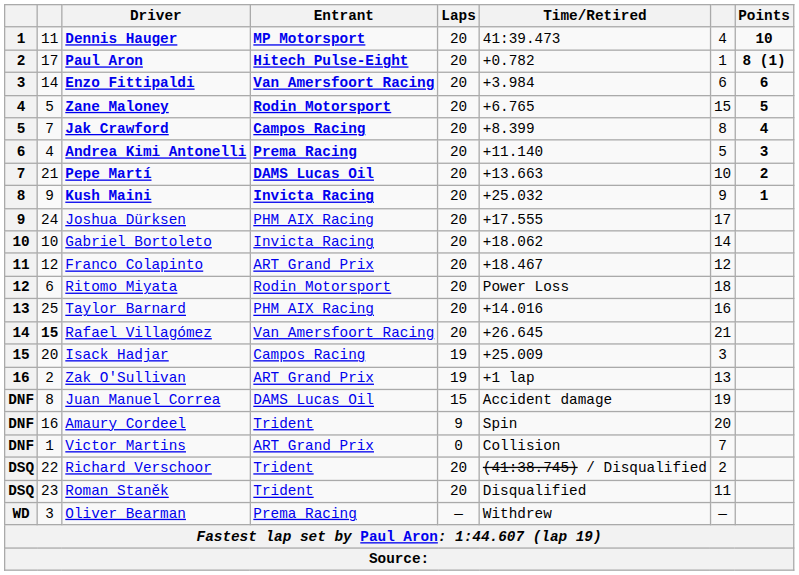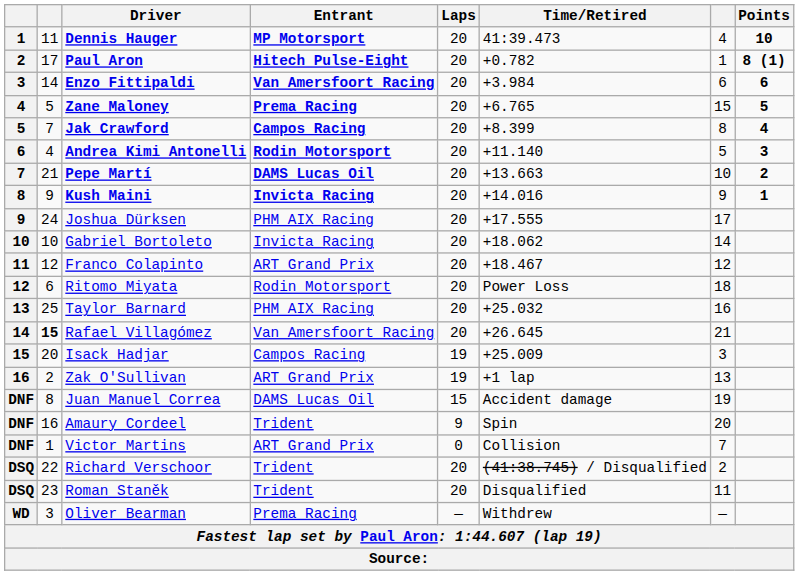Zane Maloney | Entrant: Rodin Motorsport -> Prema Racing
Andrea Kimi Antonelli | Entrant: Prema Racing -> Rodin Motorsport
Kush Maini | Time/Retired: +25.032 -> +14.016
Taylor Barnard | Time/Retired: +14.016 -> +25.032
